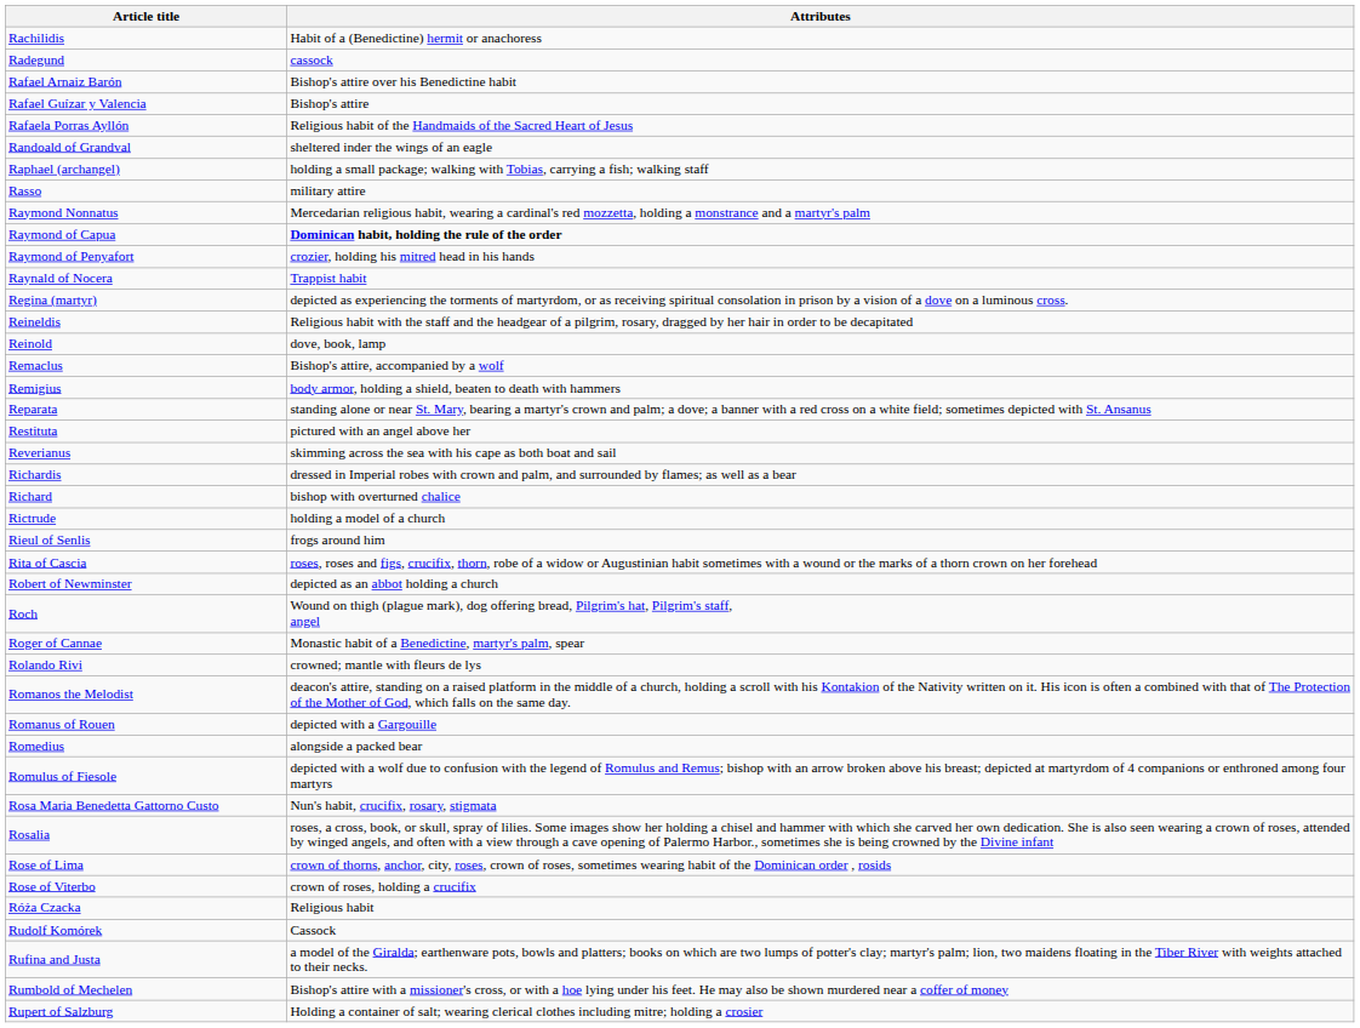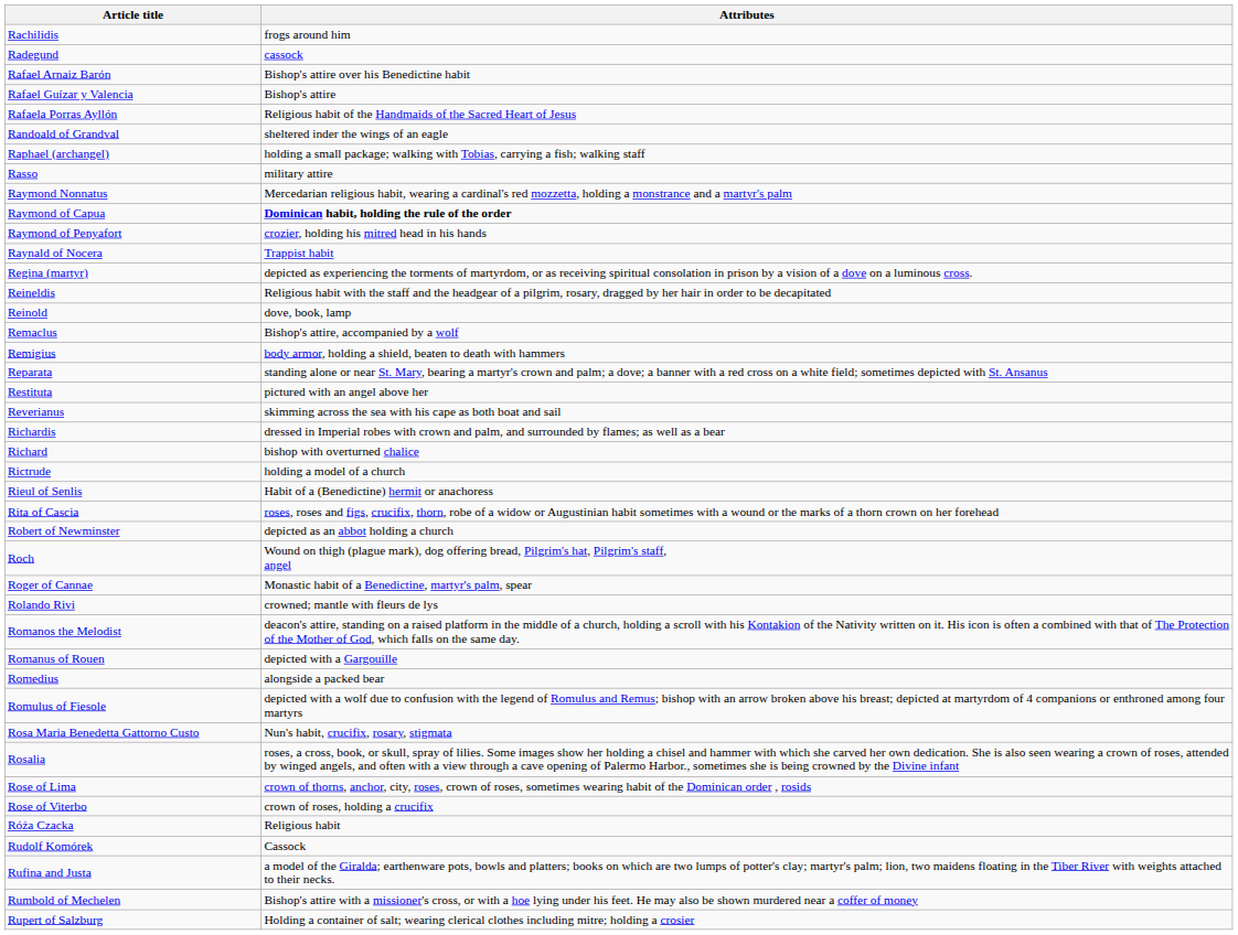Rachilidis | Attributes: Habit of a (Benedictine) hermit or anachoress -> frogs around him
Rieul of Senlis | Attributes: frogs around him -> Habit of a (Benedictine) hermit or anachoress
